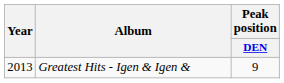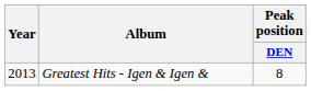Greatest Hits - Igen & Igen & | Peak position / DEN: 9 -> 8
